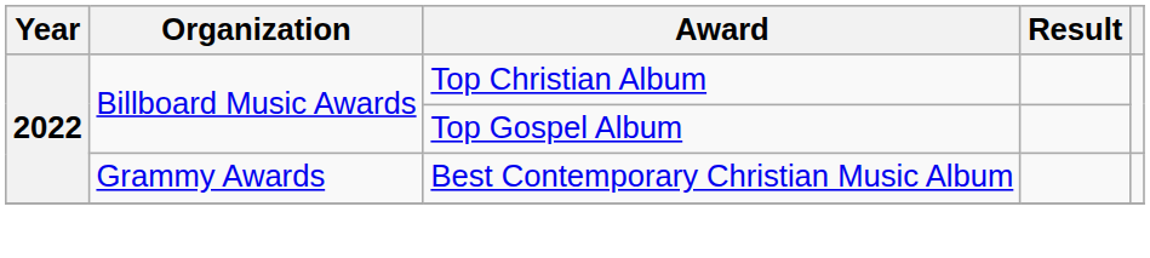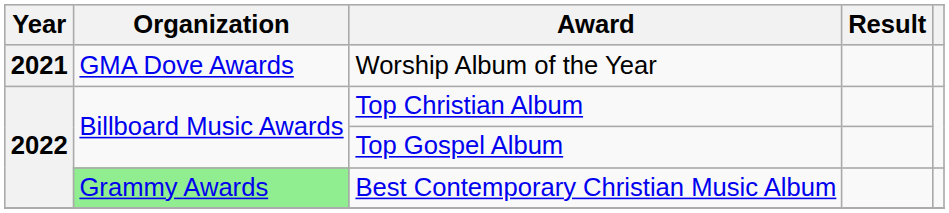+ row: 2021 | GMA Dove Awards | Worship Album of the Year
Best Contemporary Christian Music Album | Organization: no background -> lightgreen background
